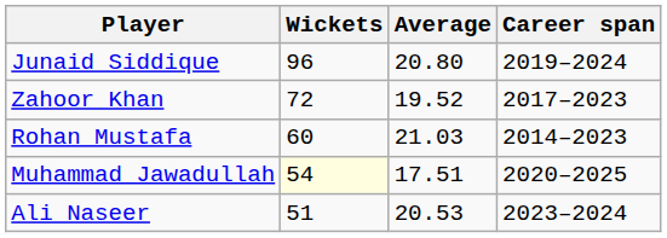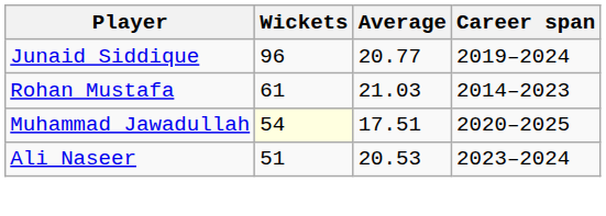Junaid Siddique | Average: 20.80 -> 20.77
- row: Zahoor Khan | 72 | 19.52 | 2017–2023
Rohan Mustafa | Wickets: 60 -> 61
